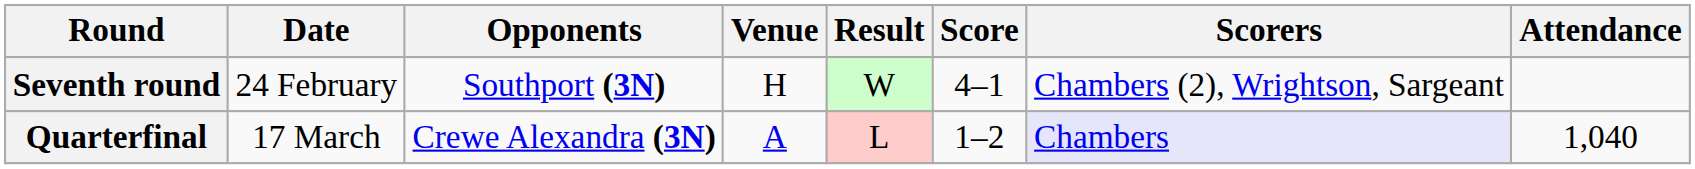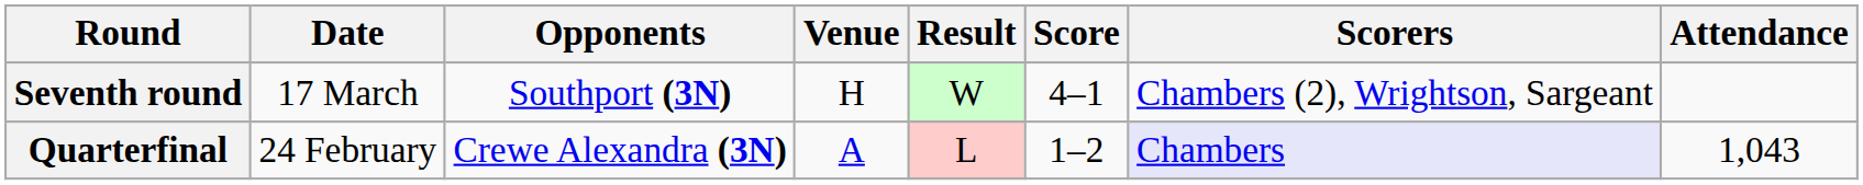Seventh round | Date: 24 February -> 17 March
Quarterfinal | Date: 17 March -> 24 February
Quarterfinal | Attendance: 1,040 -> 1,043
